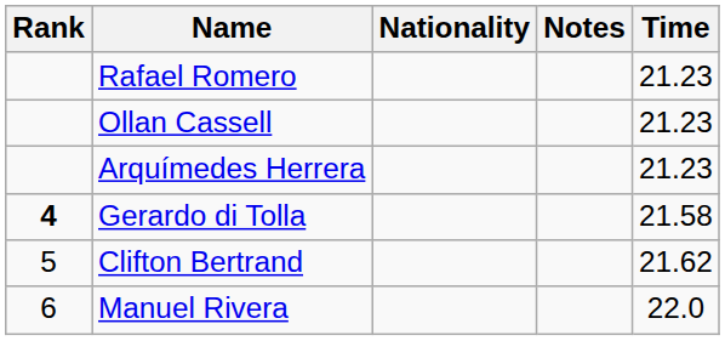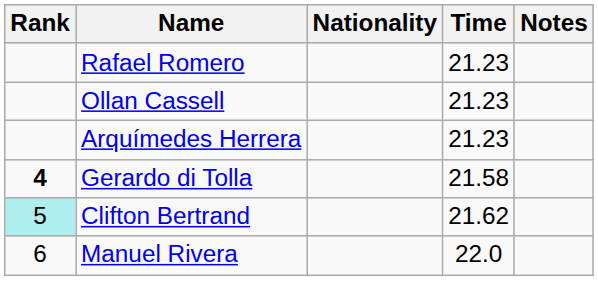columns swapped: Time <-> Notes
Clifton Bertrand | Rank: no background -> paleturquoise background
